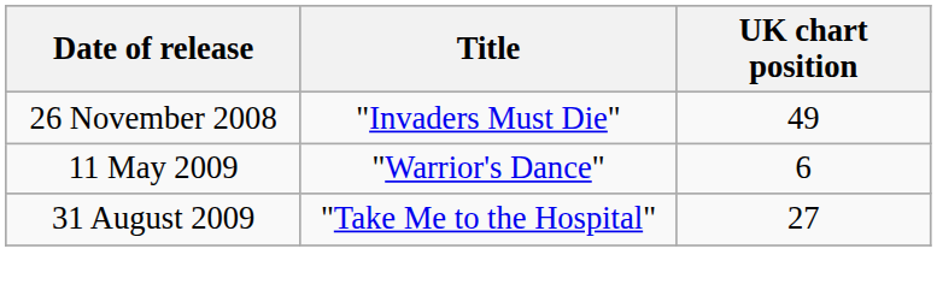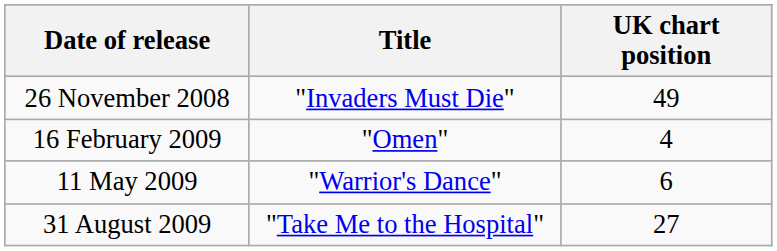+ row: 16 February 2009 | "Omen" | 4
